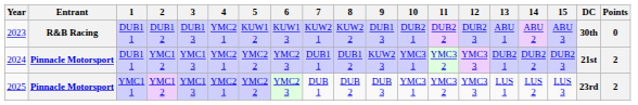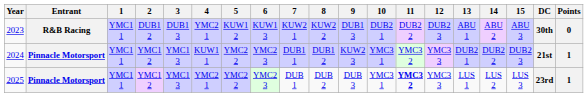2023 | 1: DUB1 1 -> YMC1 1
2024 | 1: DUB1 1 -> YMC1 1
2024 | 4: YMC2 1 -> KUW1 1
2024 | Points: 2 -> 1
2025 | 11: normal -> bold
2025 | Points: 2 -> 1
